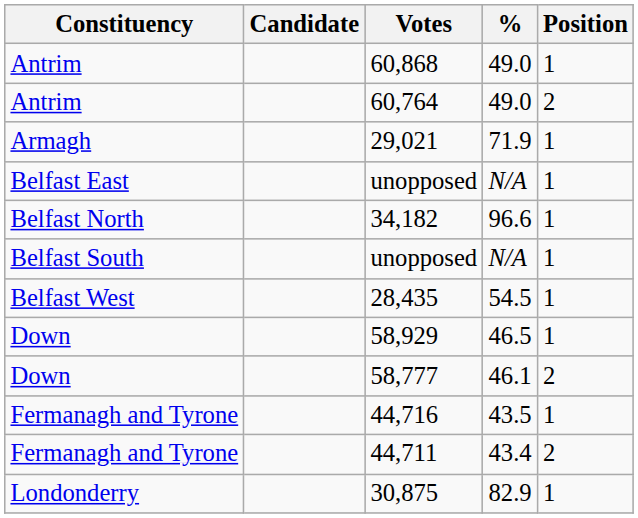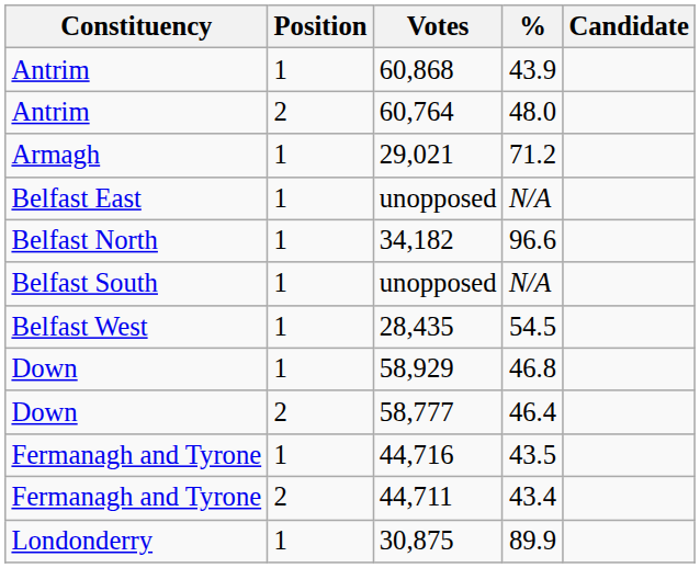columns swapped: Candidate <-> Position
60,868 | %: 49.0 -> 43.9
60,764 | %: 49.0 -> 48.0
29,021 | %: 71.9 -> 71.2
58,929 | %: 46.5 -> 46.8
58,777 | %: 46.1 -> 46.4
30,875 | %: 82.9 -> 89.9
